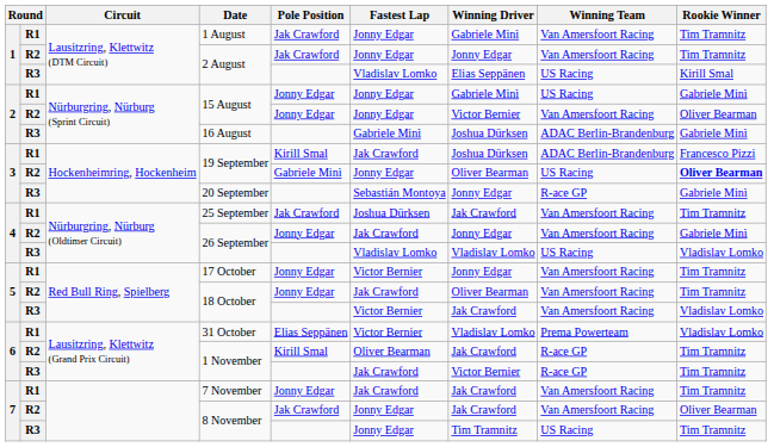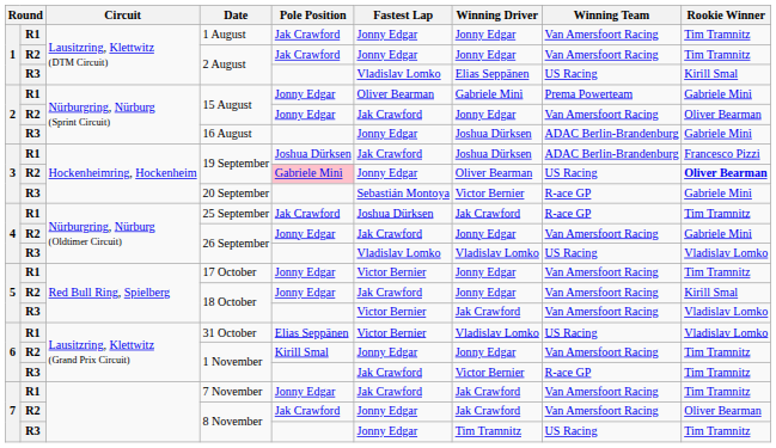1 August | Winning Driver: Gabriele Minì -> Jonny Edgar
R1 / 15 August | Fastest Lap: Jonny Edgar -> Oliver Bearman
R1 / 15 August | Winning Team: US Racing -> Prema Powerteam
R2 / 15 August | Fastest Lap: Jonny Edgar -> Jak Crawford
R2 / 15 August | Winning Driver: Victor Bernier -> Jonny Edgar
16 August | Fastest Lap: Gabriele Minì -> Jonny Edgar
R1 / 19 September | Pole Position: Kirill Smal -> Joshua Dürksen
R2 / 19 September | Pole Position: no background -> pink background
20 September | Winning Driver: Jonny Edgar -> Victor Bernier
25 September | Winning Team: Van Amersfoort Racing -> R-ace GP
R2 / 18 October | Winning Driver: Oliver Bearman -> Jonny Edgar
R2 / 18 October | Rookie Winner: Tim Tramnitz -> Kirill Smal
31 October | Winning Team: Prema Powerteam -> US Racing
R2 / 1 November | Fastest Lap: Oliver Bearman -> Jonny Edgar
R2 / 1 November | Winning Driver: Jak Crawford -> Jonny Edgar
R2 / 1 November | Winning Team: R-ace GP -> Van Amersfoort Racing
